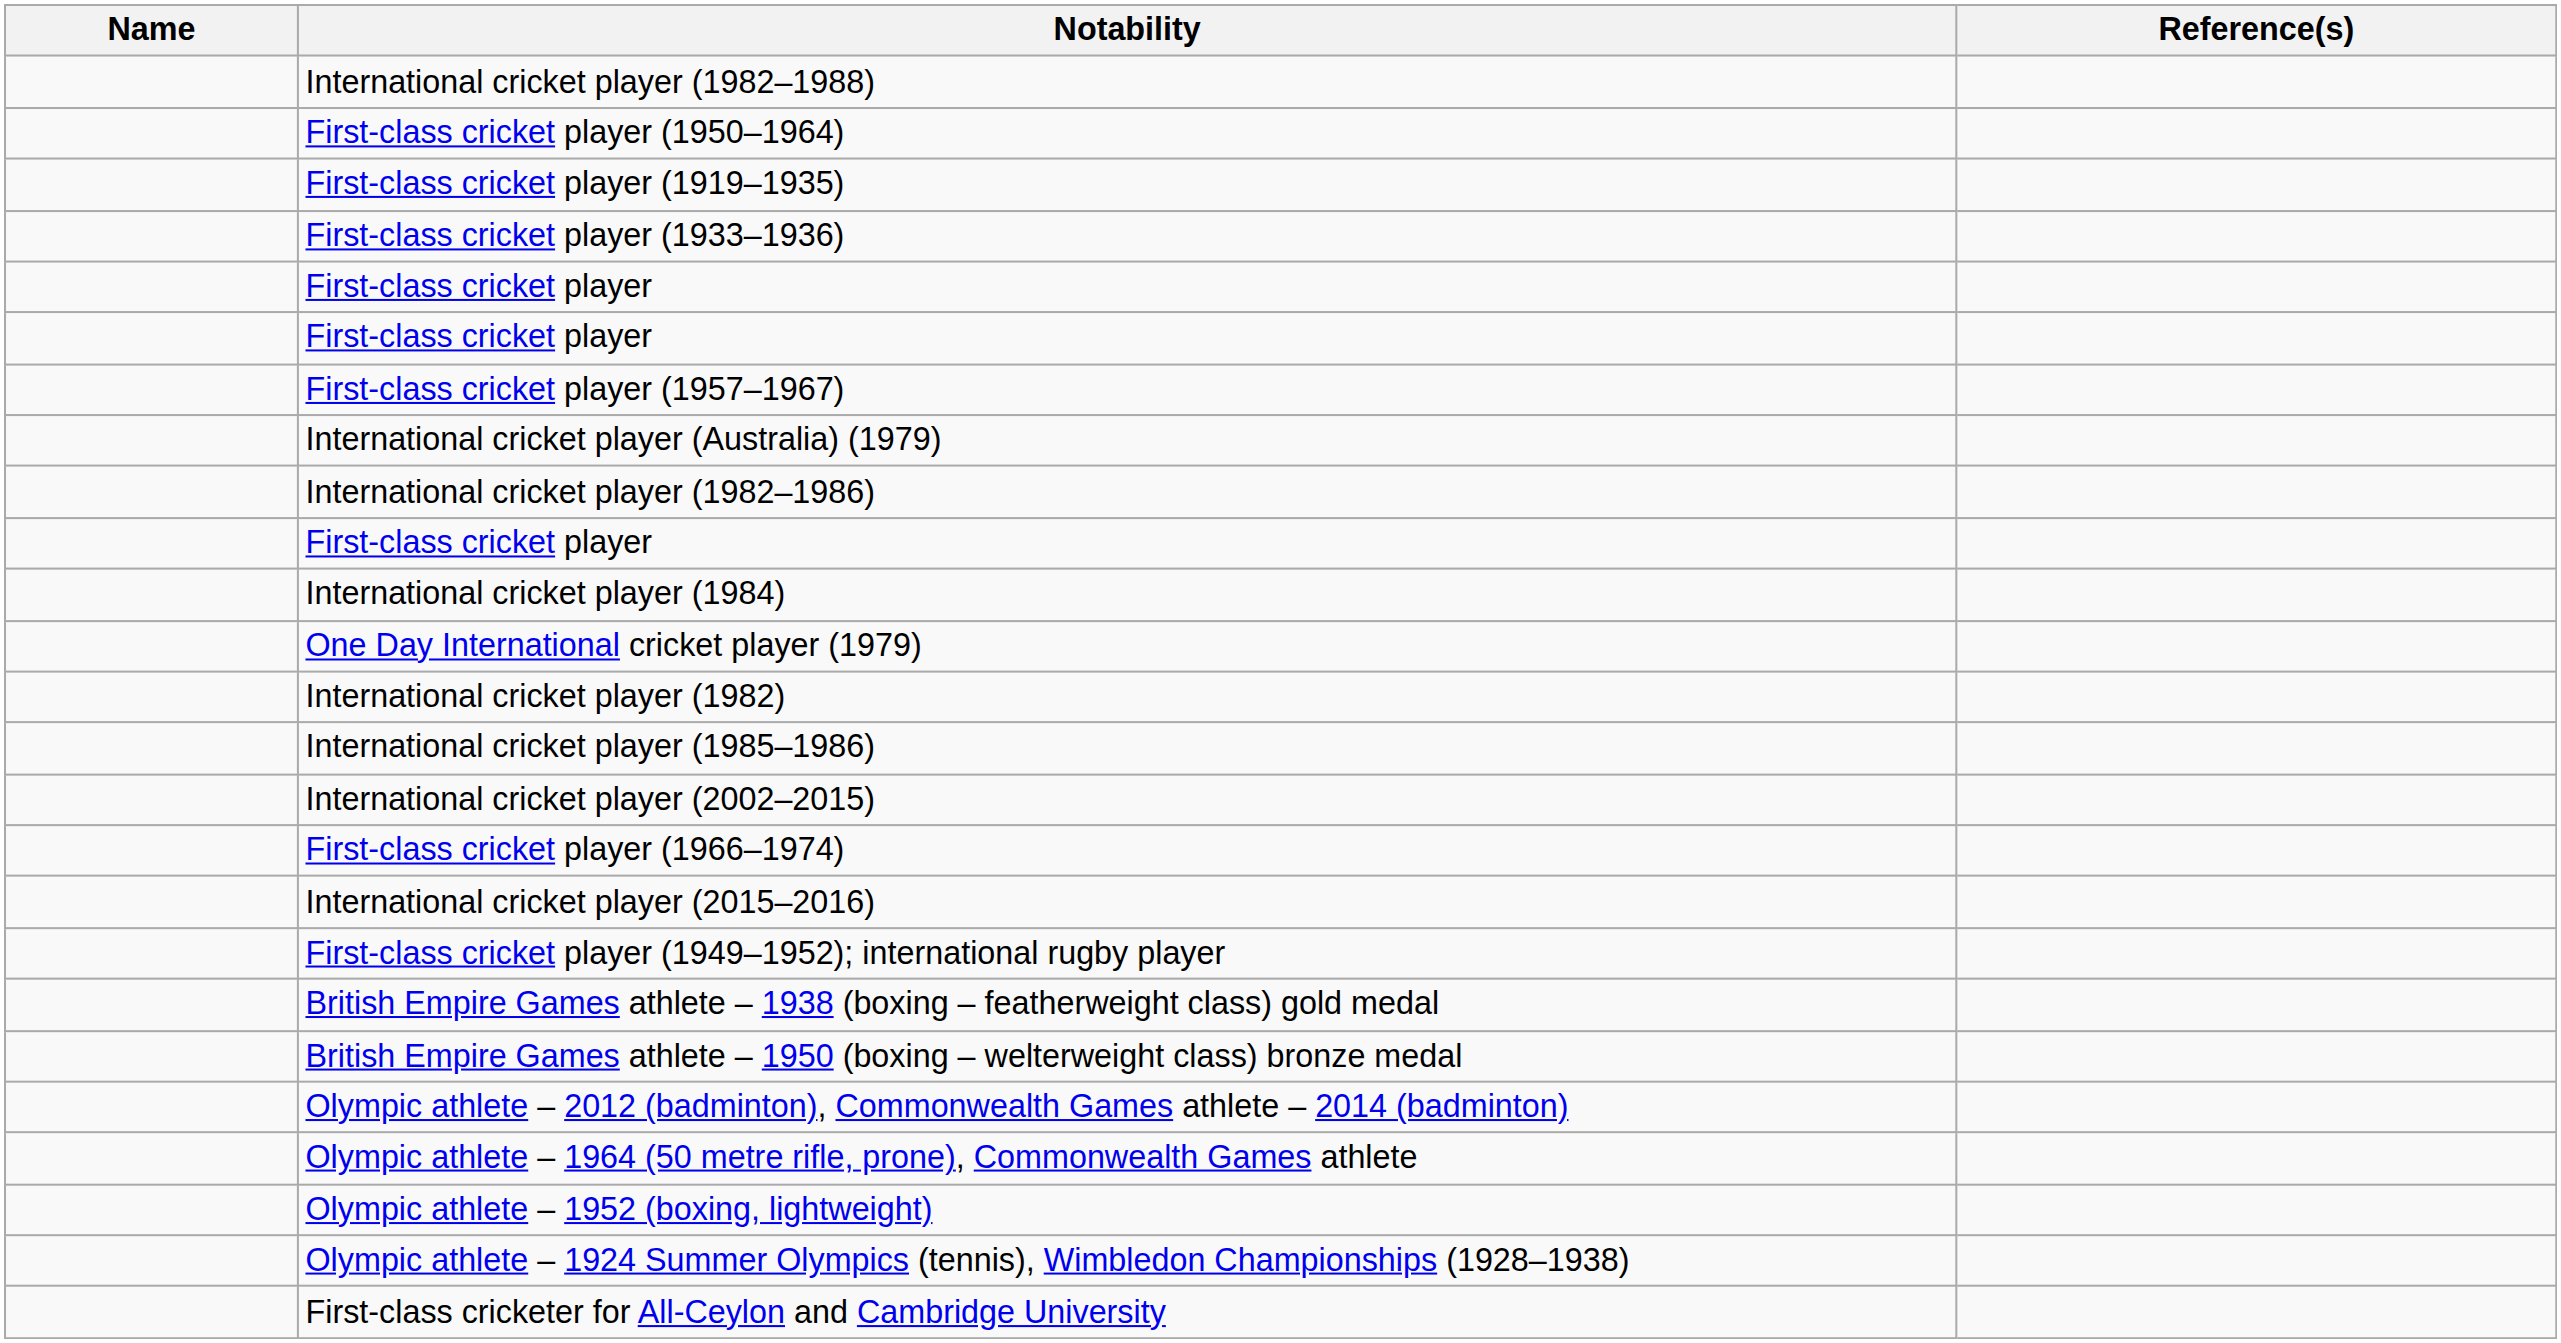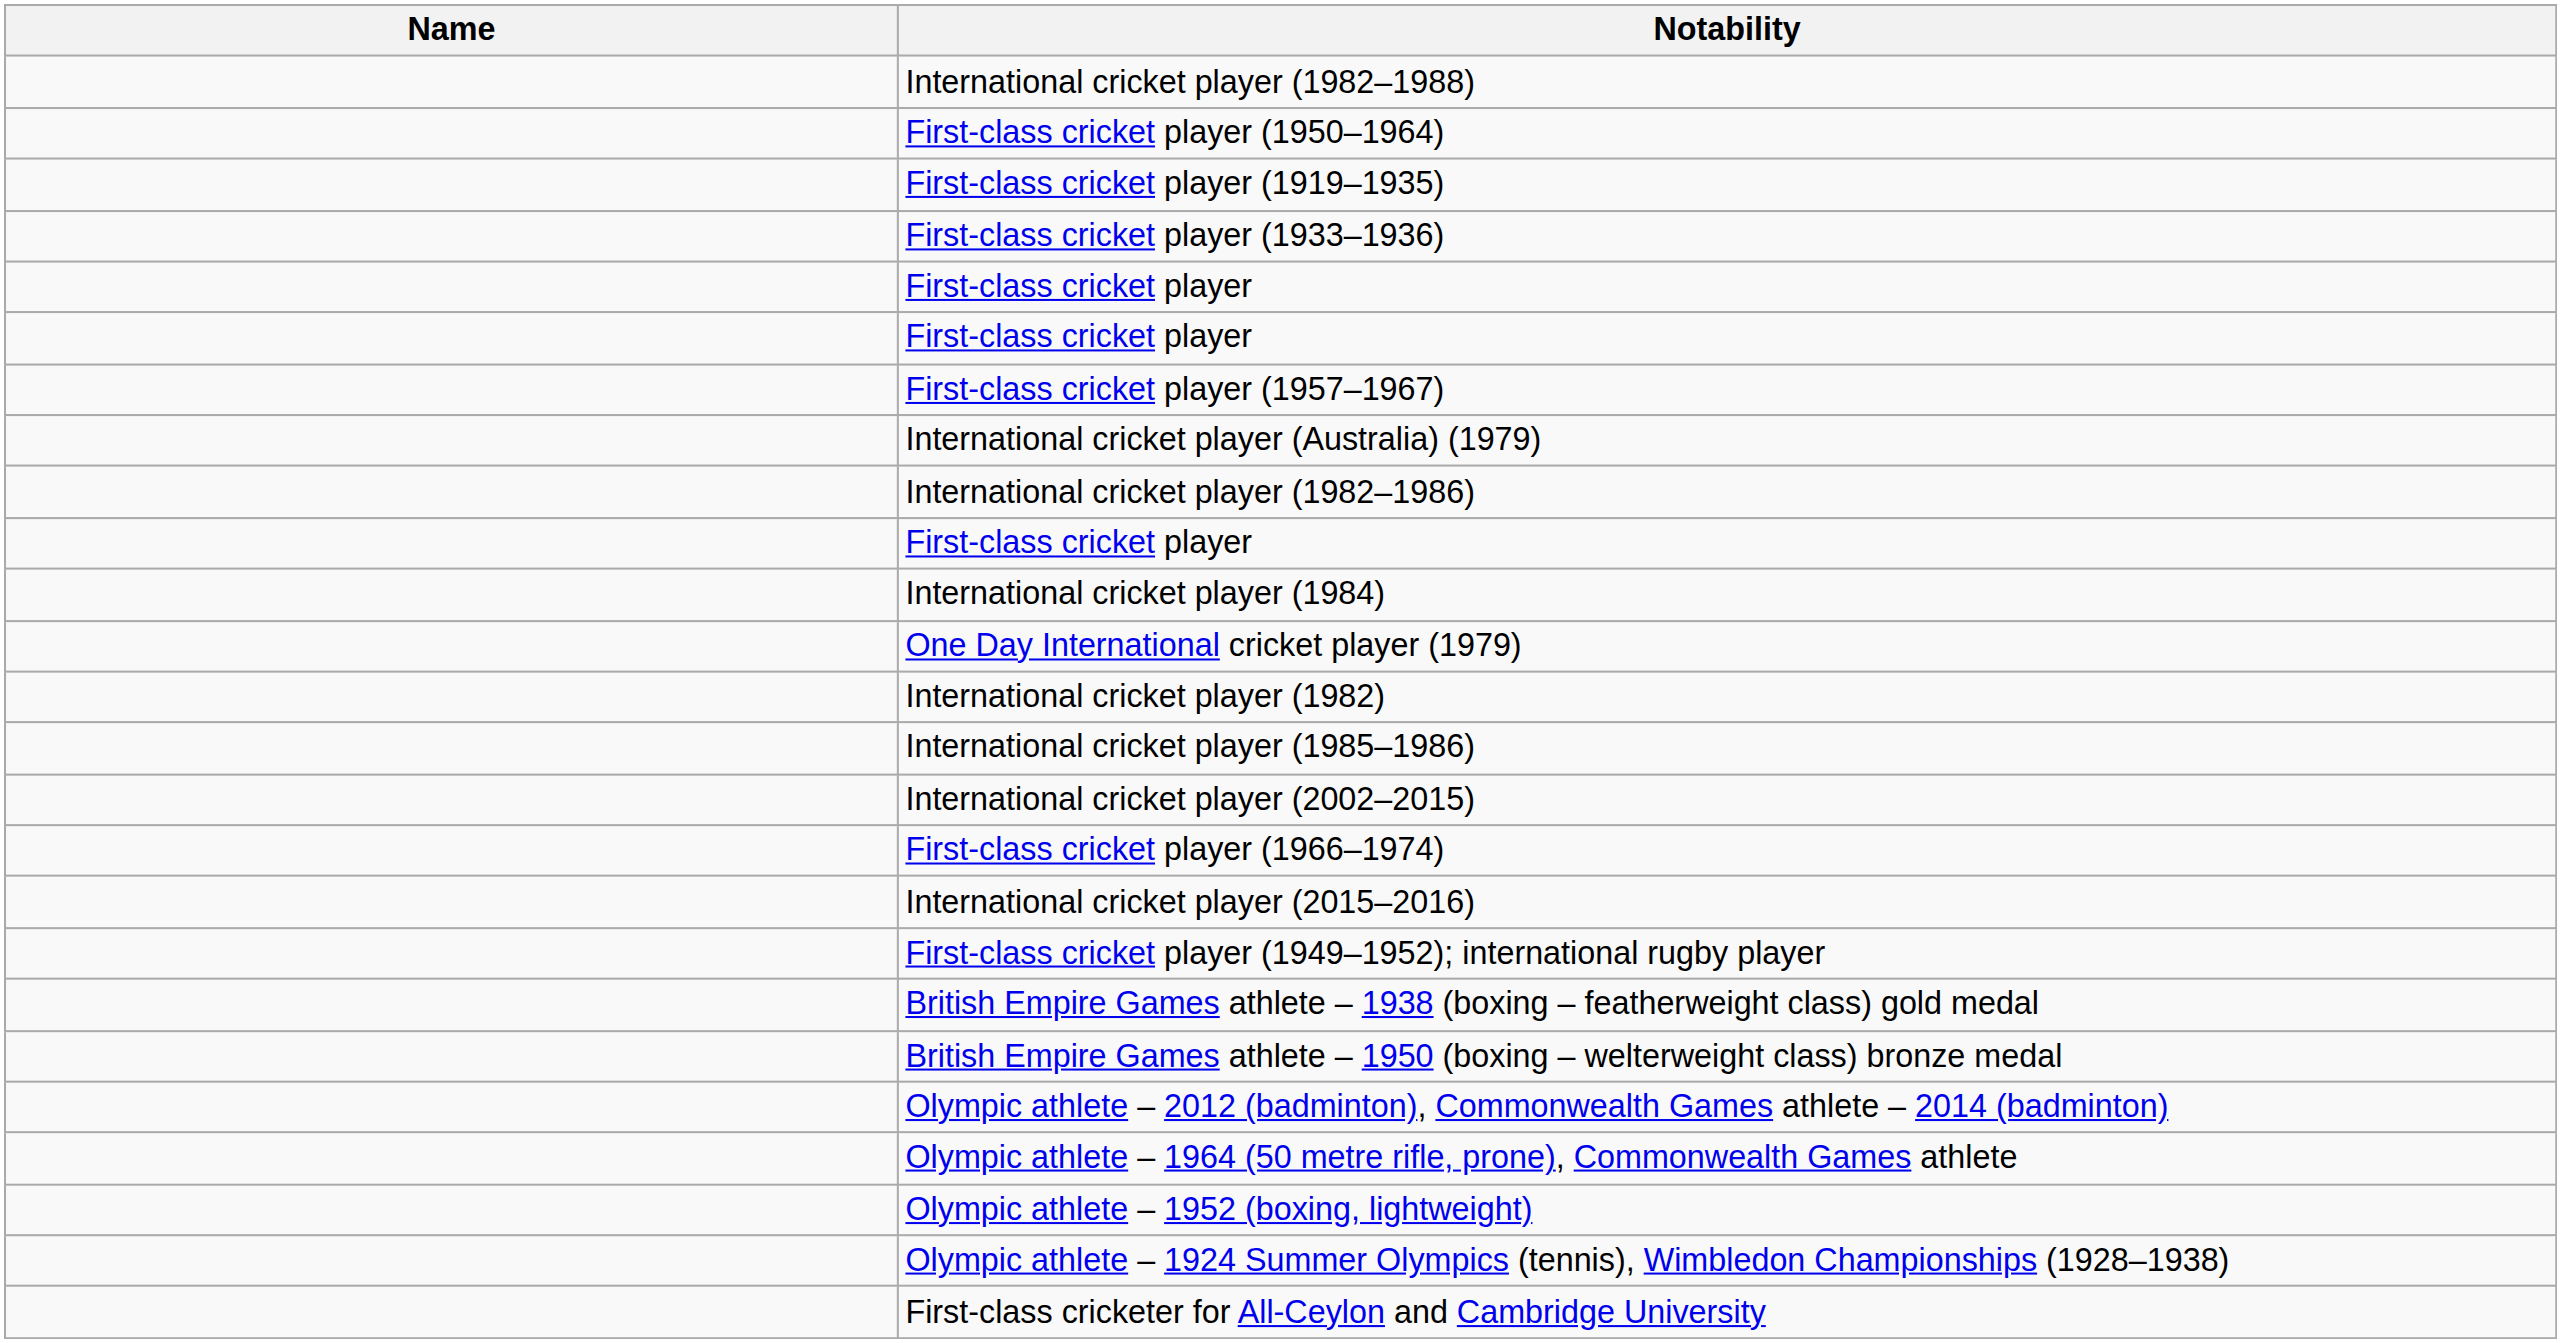- column: Reference(s)
